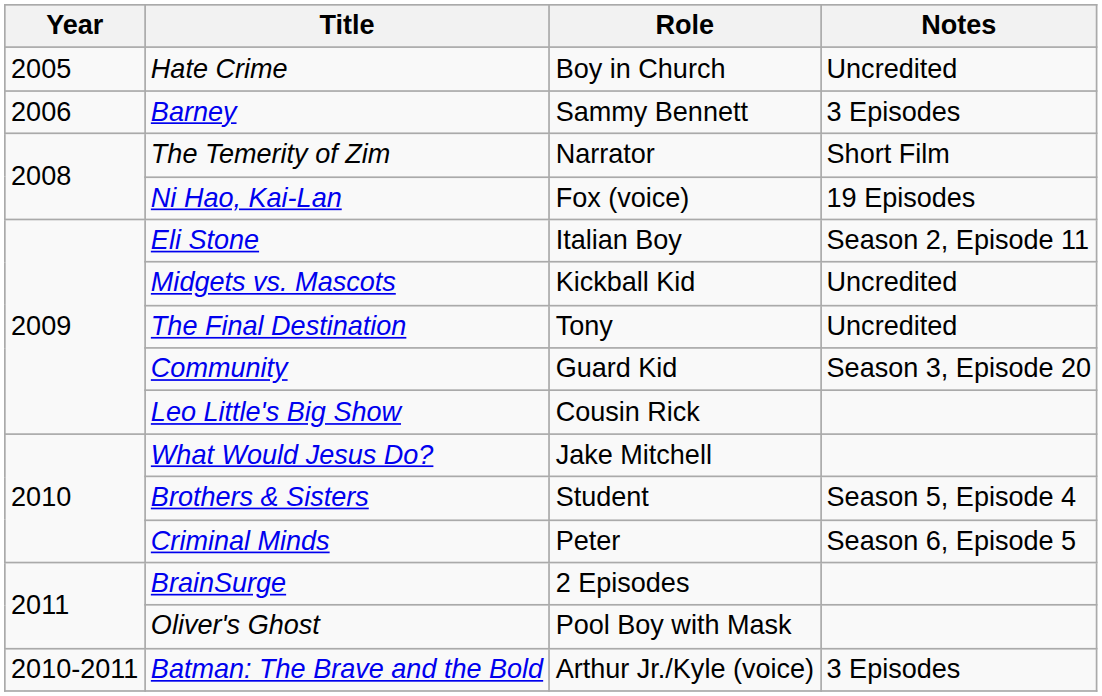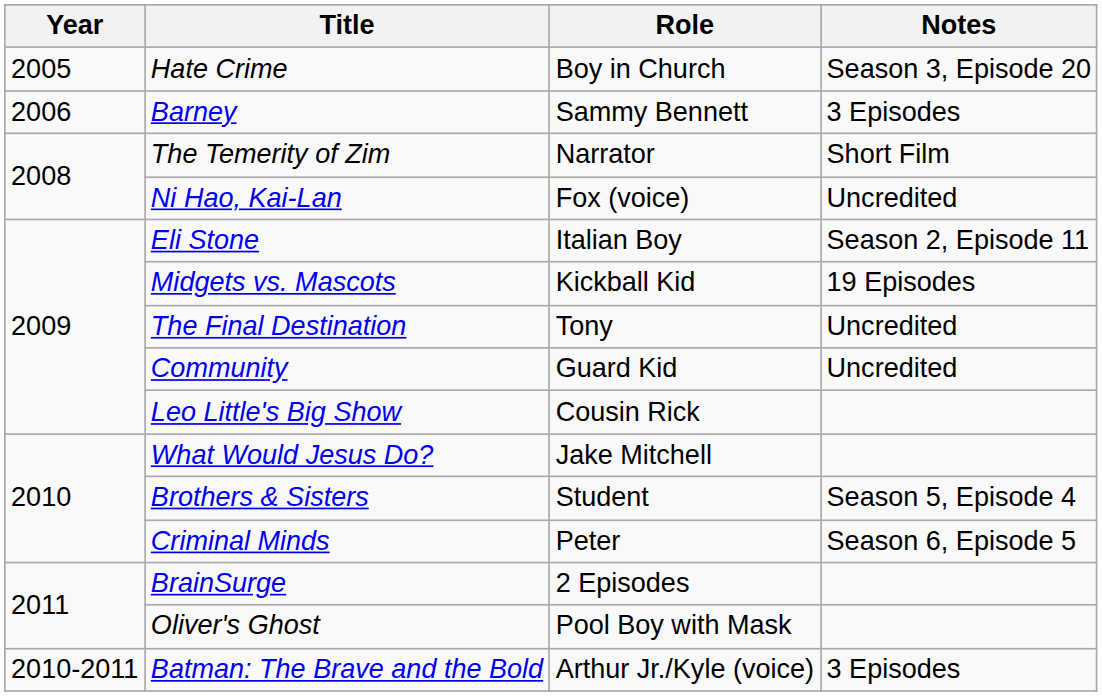Hate Crime | Notes: Uncredited -> Season 3, Episode 20
Ni Hao, Kai-Lan | Notes: 19 Episodes -> Uncredited
Midgets vs. Mascots | Notes: Uncredited -> 19 Episodes
Community | Notes: Season 3, Episode 20 -> Uncredited
